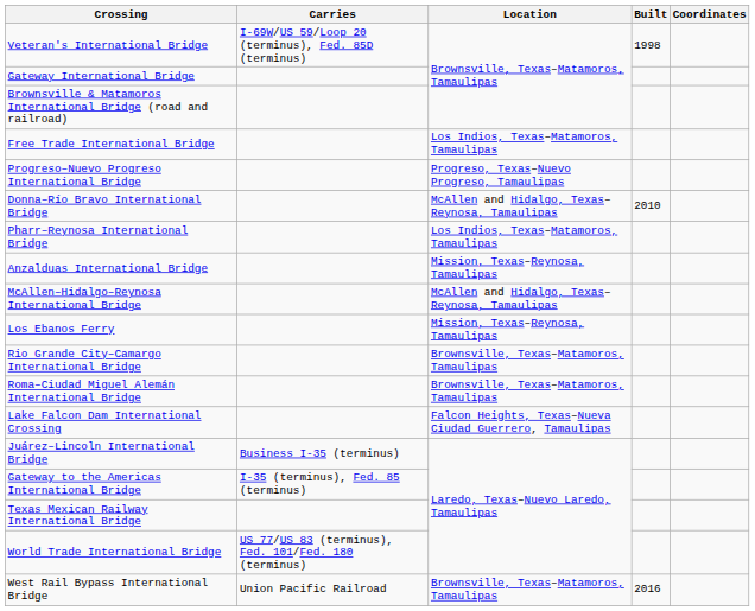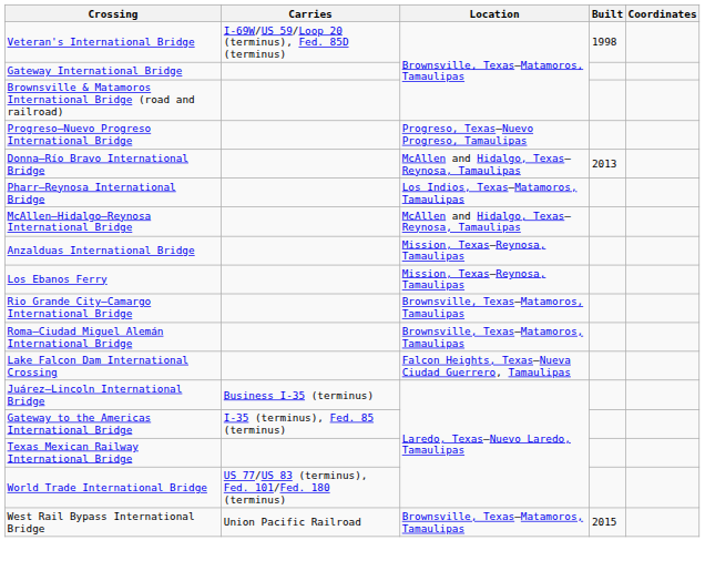- row: Free Trade International Bridge | Los Indios, Texas–Matamoros, Tamaulipas
Donna–Río Bravo International Bridge | Built: 2010 -> 2013
rows swapped: McAllen–Hidalgo–Reynosa International Bridge <-> Anzalduas International Bridge
West Rail Bypass International Bridge | Built: 2016 -> 2015
